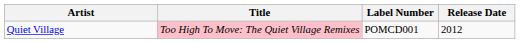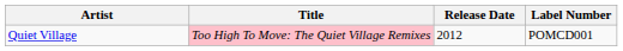columns swapped: Label Number <-> Release Date
